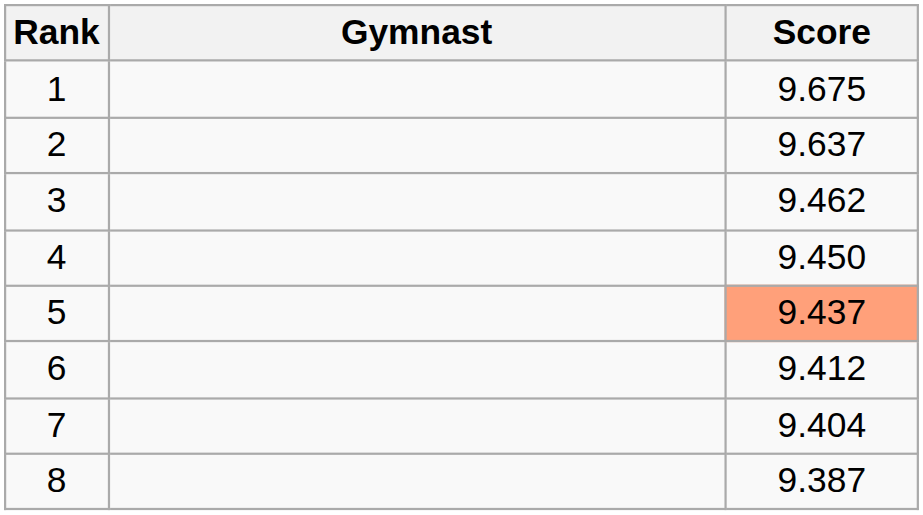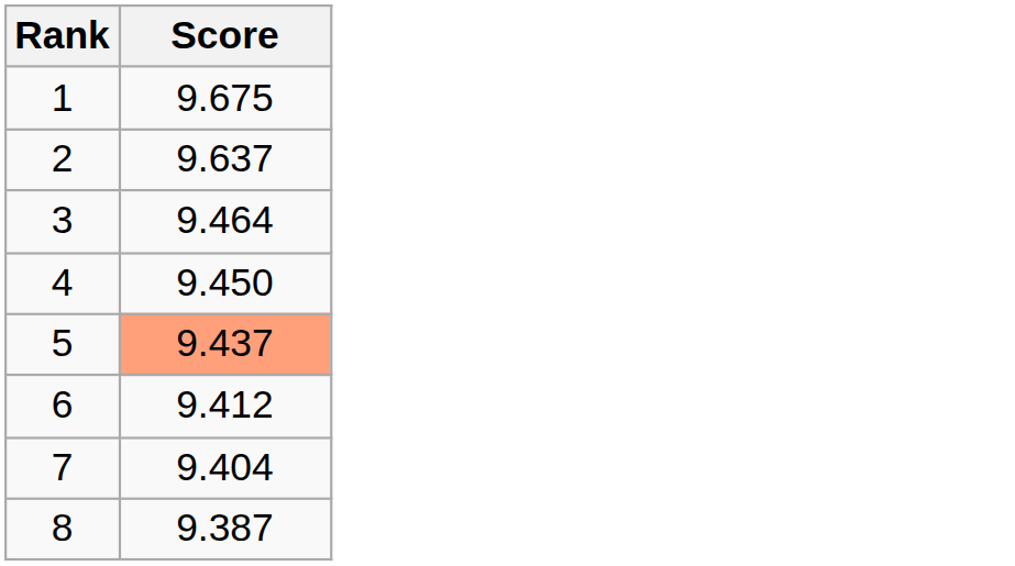- column: Gymnast
3 | Score: 9.462 -> 9.464
